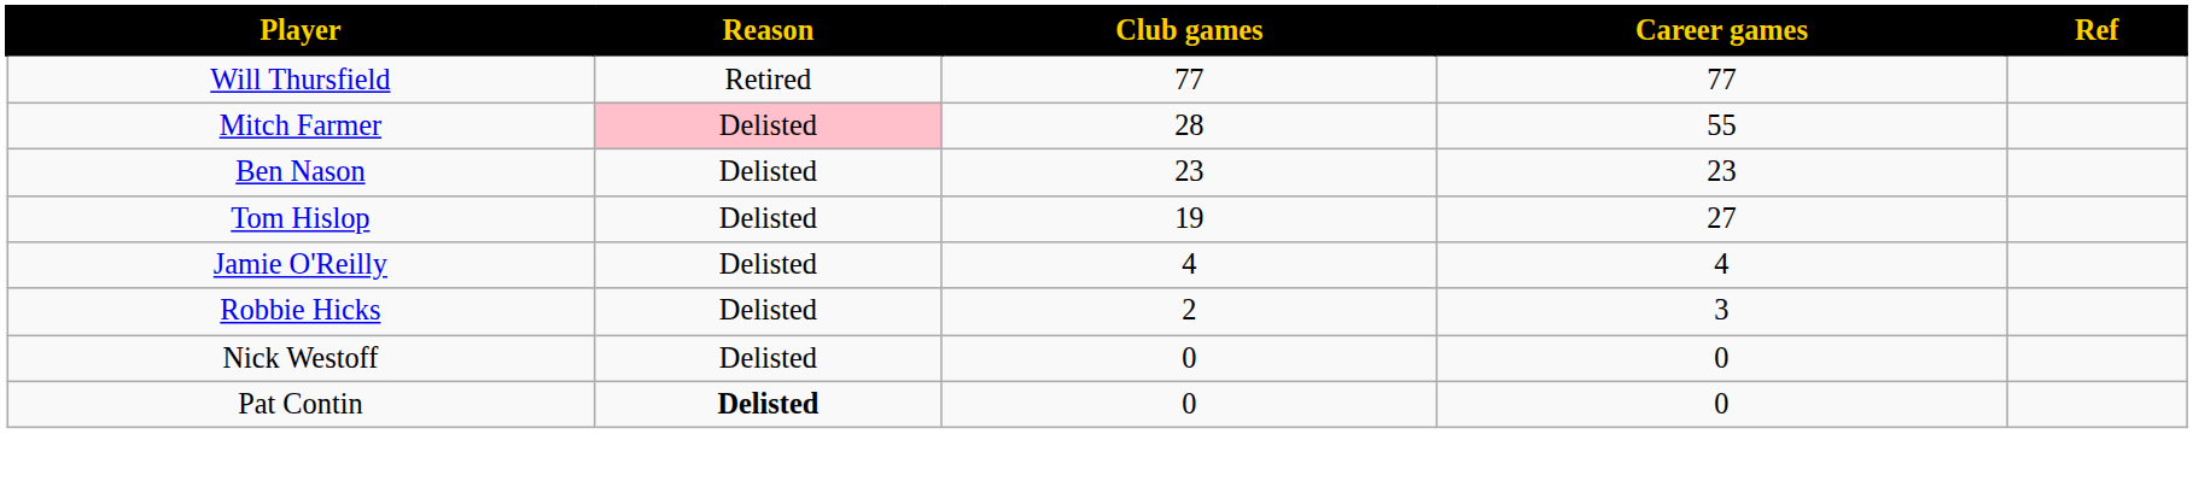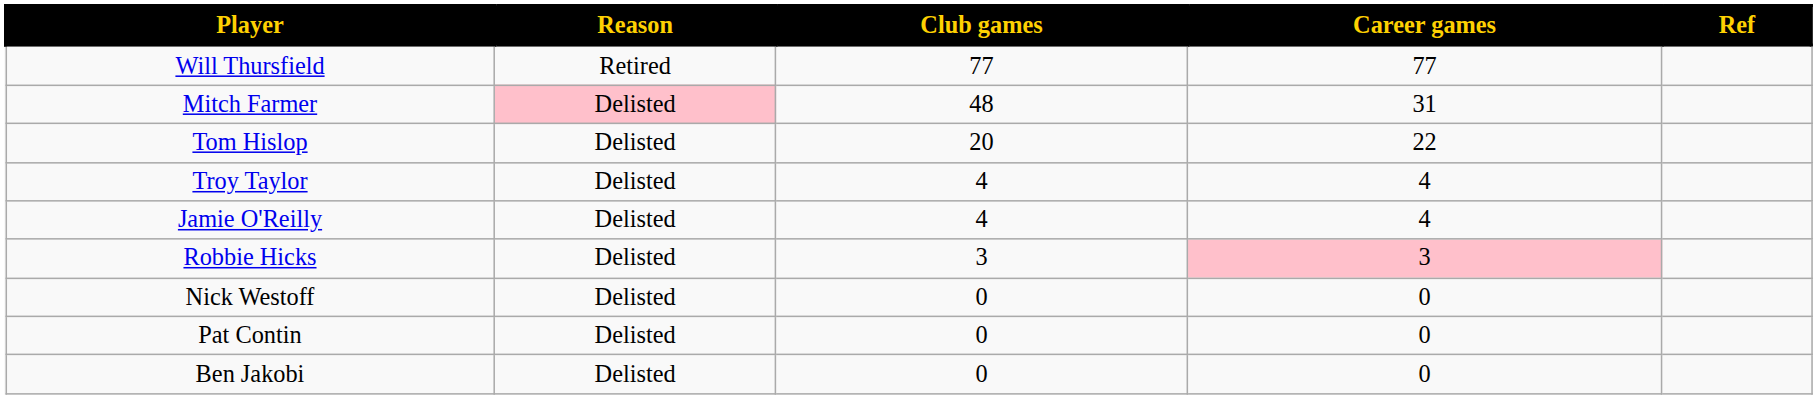Mitch Farmer | Club games: 28 -> 48
Mitch Farmer | Career games: 55 -> 31
- row: Ben Nason | Delisted | 23 | 23
Tom Hislop | Club games: 19 -> 20
Tom Hislop | Career games: 27 -> 22
+ row: Troy Taylor | Delisted | 4 | 4
Robbie Hicks | Club games: 2 -> 3
Robbie Hicks | Career games: no background -> pink background
Pat Contin | Reason: bold -> normal
+ row: Ben Jakobi | Delisted | 0 | 0
